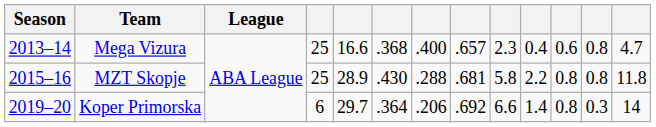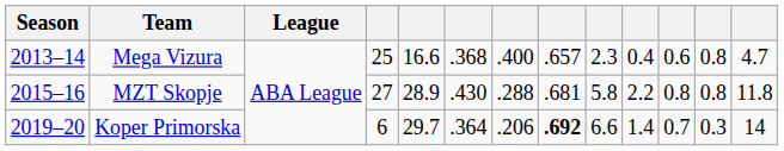MZT Skopje | column 4: 25 -> 27
Koper Primorska | column 8: normal -> bold
Koper Primorska | column 11: 0.8 -> 0.7
